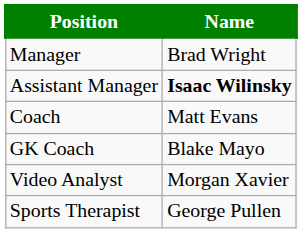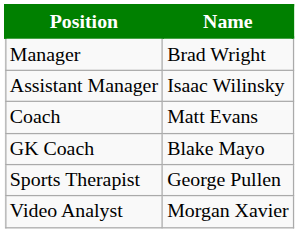Assistant Manager | Name: bold -> normal
rows swapped: Sports Therapist <-> Video Analyst
